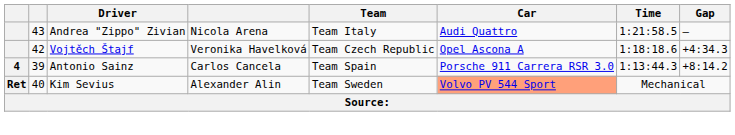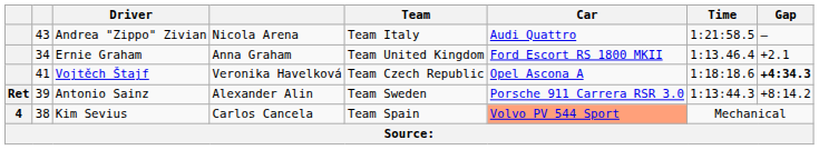+ row: 34 | Ernie Graham | Anna Graham | Team United Kingdom | Ford Escort RS 1800 MKII | 1:13.46.4 | +2.1
Vojtěch Štajf | column 2: 42 -> 41
Vojtěch Štajf | Gap: normal -> bold
Antonio Sainz | column 1: 4 -> Ret
Antonio Sainz | column 4: Carlos Cancela -> Alexander Alin
Antonio Sainz | Team: Team Spain -> Team Sweden
Kim Sevius | column 1: Ret -> 4
Kim Sevius | column 2: 40 -> 38
Kim Sevius | column 4: Alexander Alin -> Carlos Cancela
Kim Sevius | Team: Team Sweden -> Team Spain
